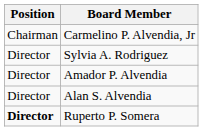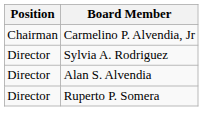- row: Director | Amador P. Alvendia
Ruperto P. Somera | Position: bold -> normal
